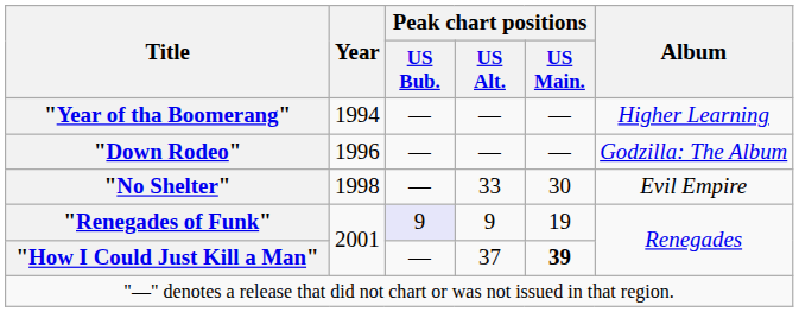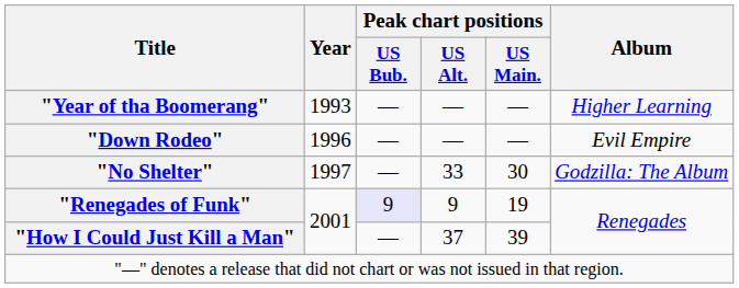"Year of tha Boomerang" | Year: 1994 -> 1993
"Down Rodeo" | Album: Godzilla: The Album -> Evil Empire
"No Shelter" | Year: 1998 -> 1997
"No Shelter" | Album: Evil Empire -> Godzilla: The Album
"How I Could Just Kill a Man" | Peak chart positions / US Main.: bold -> normal
